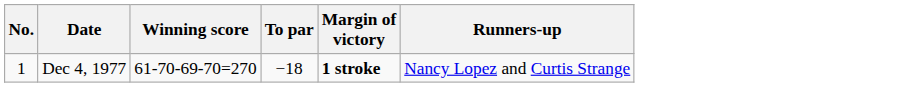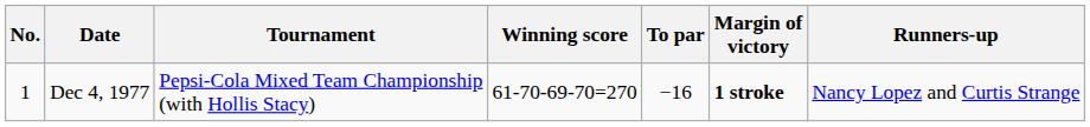+ column: Tournament | Pepsi-Cola Mixed Team Championship (with Hollis Stacy)
Dec 4, 1977 | To par: −18 -> −16
